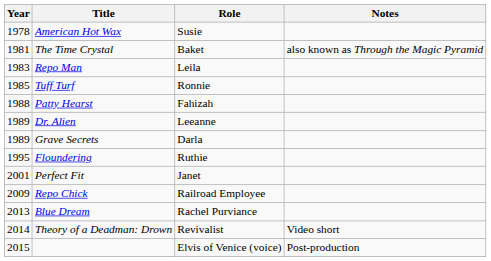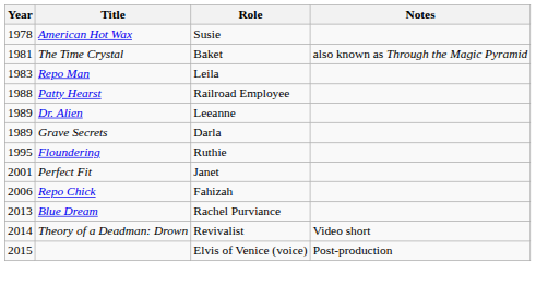- row: 1985 | Tuff Turf | Ronnie
Patty Hearst | Role: Fahizah -> Railroad Employee
Repo Chick | Year: 2009 -> 2006
Repo Chick | Role: Railroad Employee -> Fahizah
